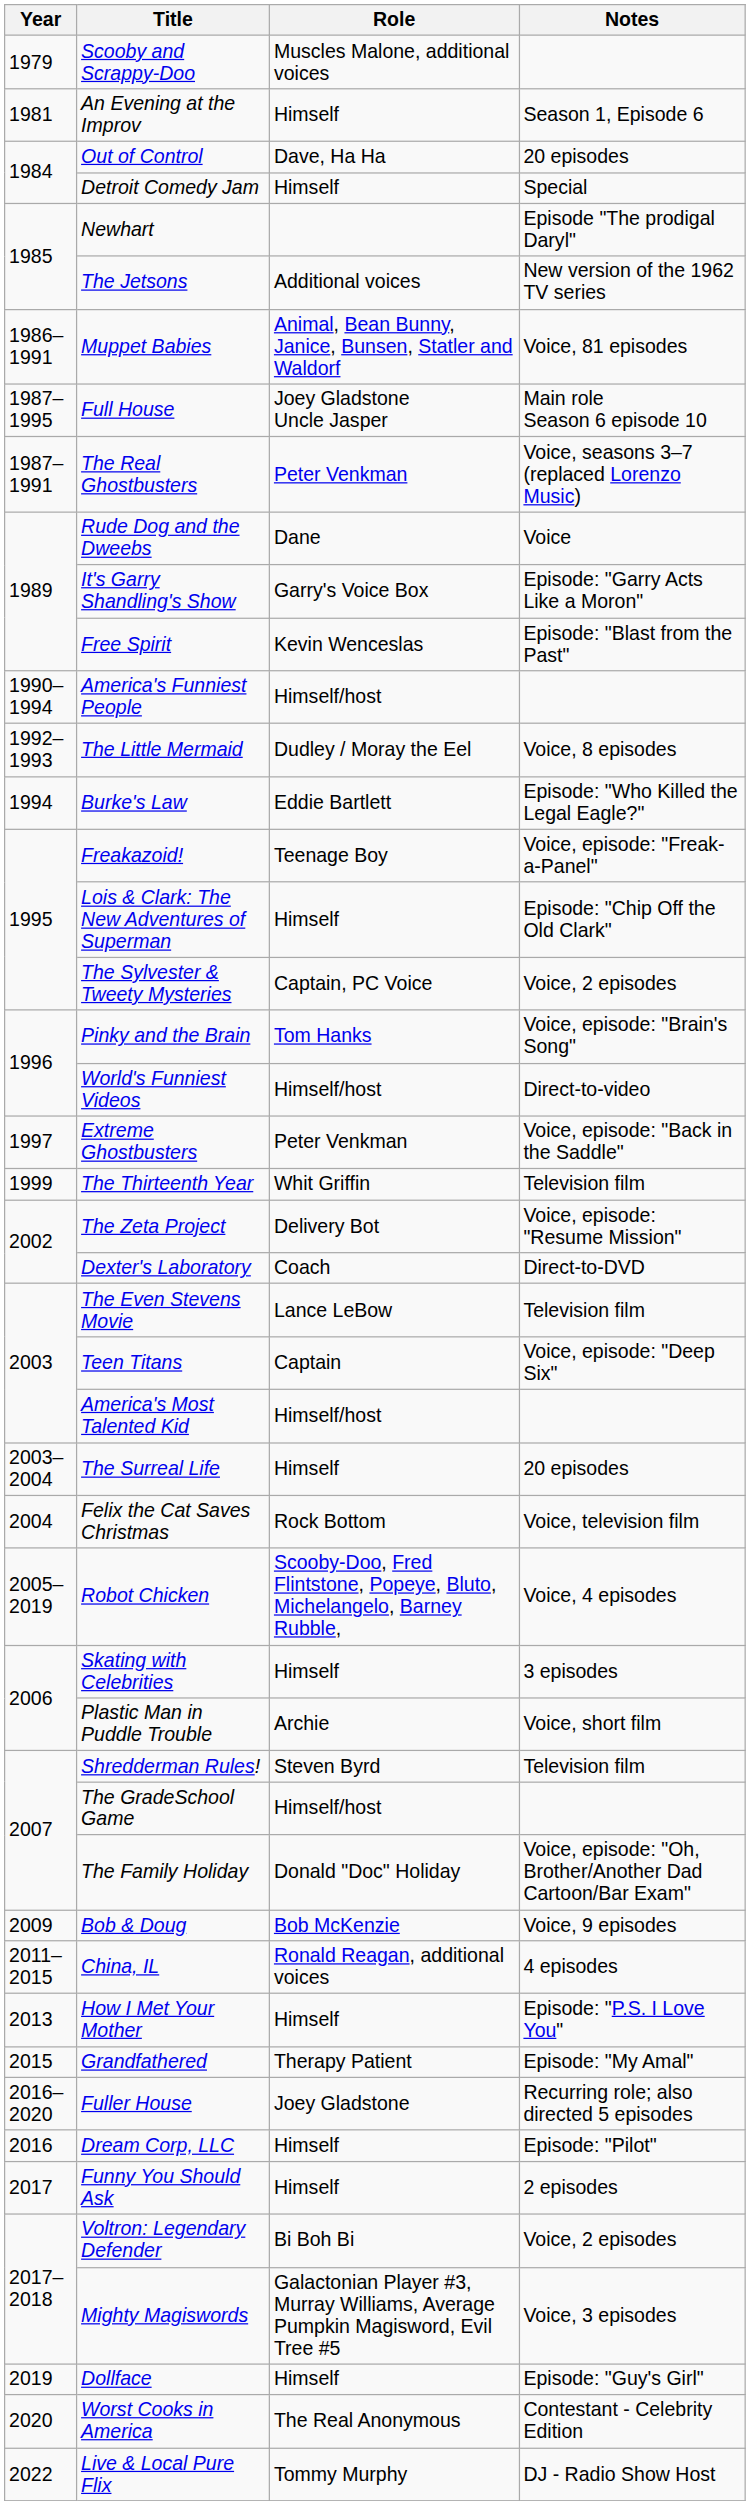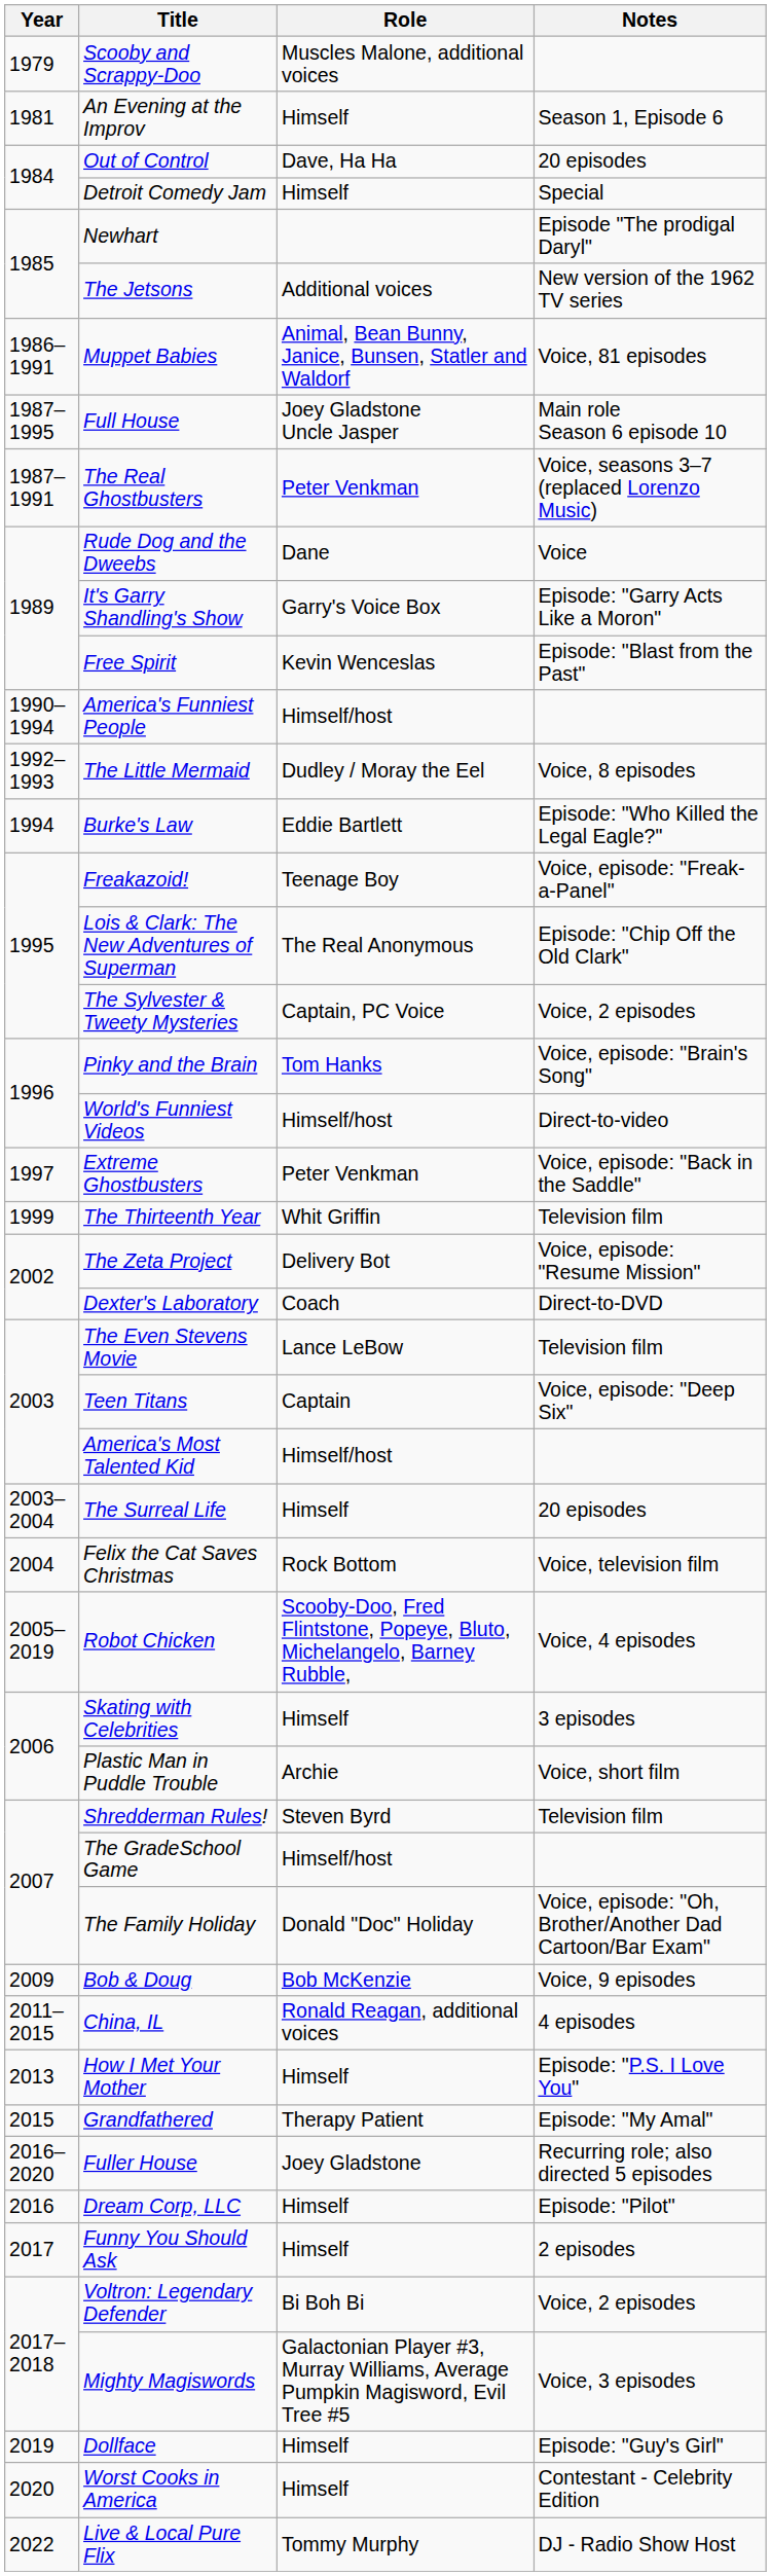Lois & Clark: The New Adventures of Superman | Role: Himself -> The Real Anonymous
Worst Cooks in America | Role: The Real Anonymous -> Himself
